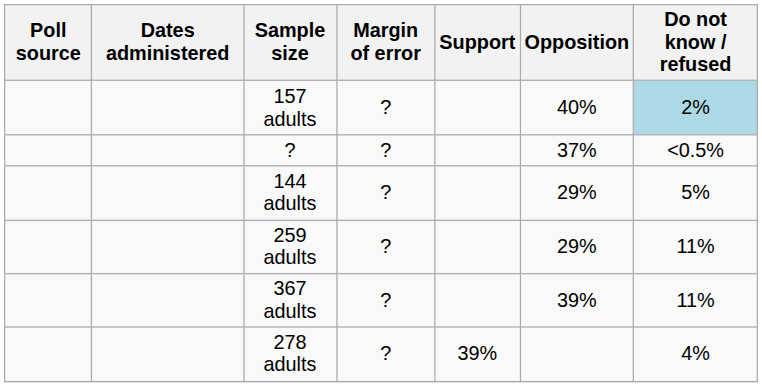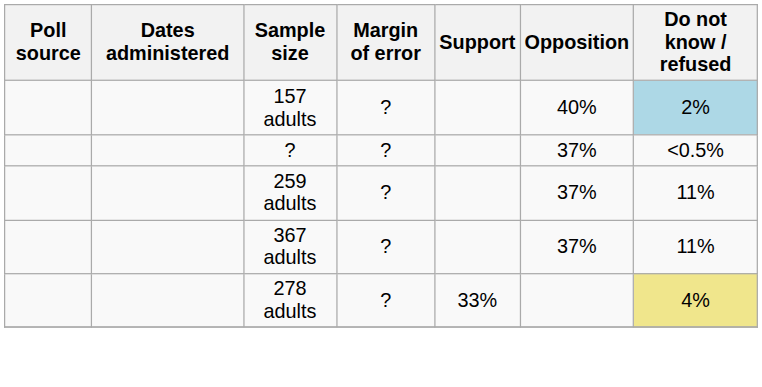- row: 144 adults | ? | 29% | 5%
259 adults | Opposition: 29% -> 37%
367 adults | Opposition: 39% -> 37%
278 adults | Support: 39% -> 33%
278 adults | Do not know / refused: no background -> khaki background
